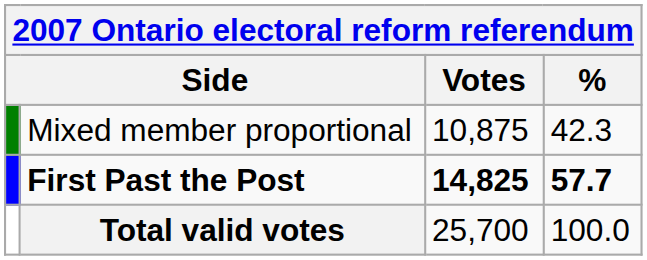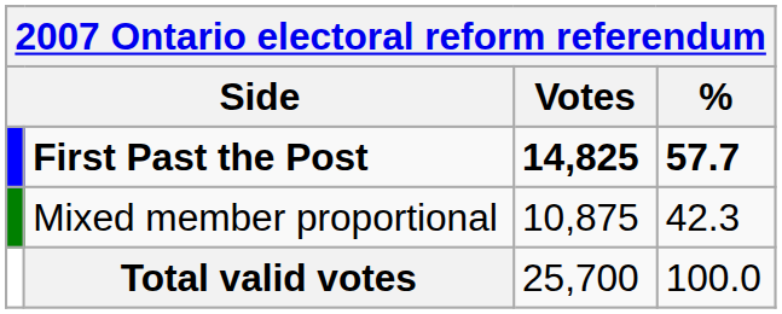rows swapped: First Past the Post <-> Mixed member proportional
